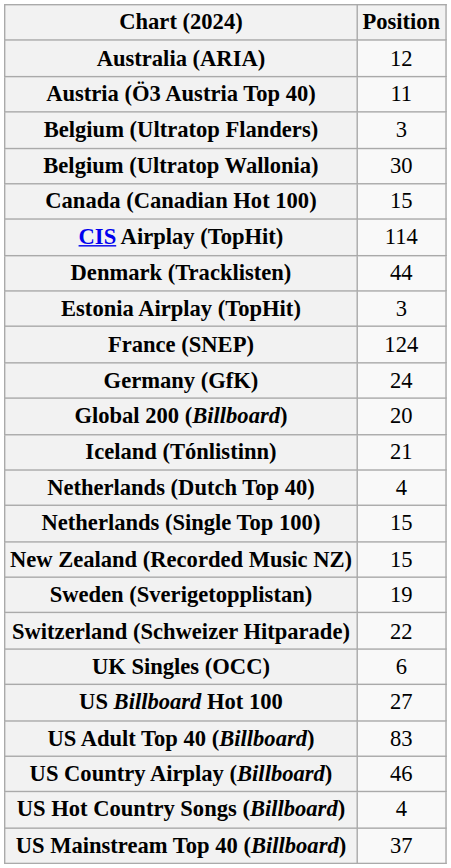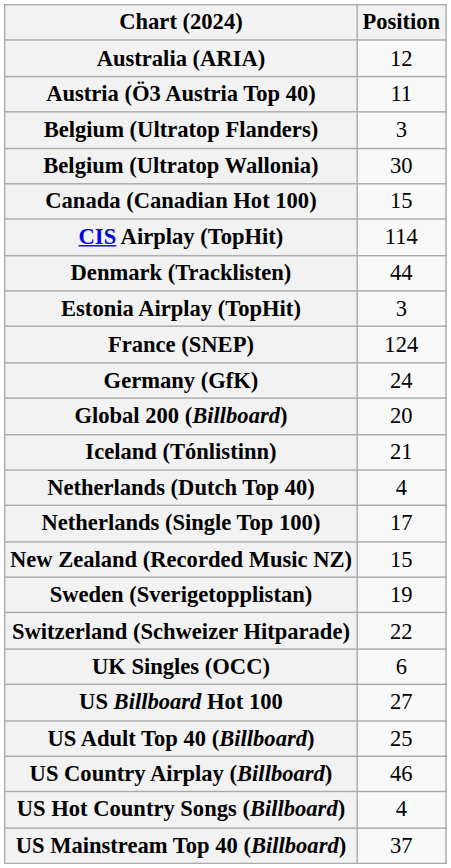Netherlands (Single Top 100) | Position: 15 -> 17
US Adult Top 40 (Billboard) | Position: 83 -> 25
